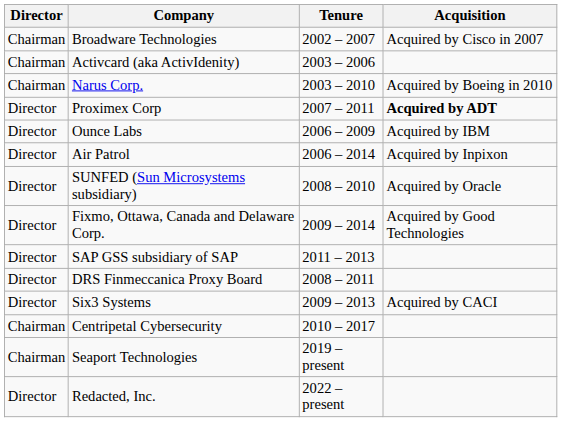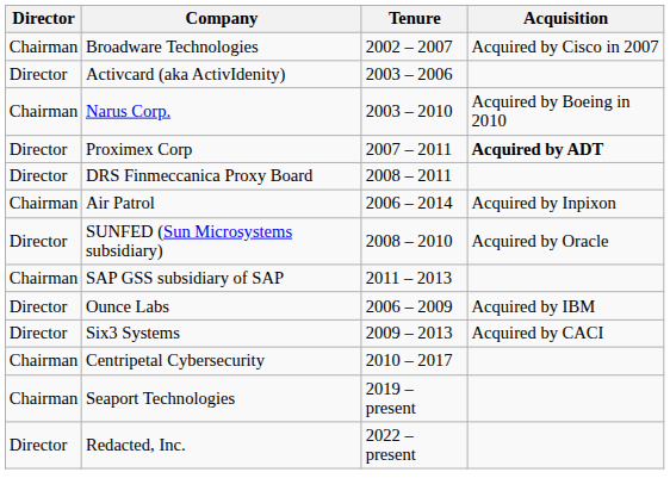Activcard (aka ActivIdenity) | Director: Chairman -> Director
rows swapped: Ounce Labs <-> DRS Finmeccanica Proxy Board
Air Patrol | Director: Director -> Chairman
- row: Director | Fixmo, Ottawa, Canada and Delaware Corp. | 2009 – 2014 | Acquired by Good Technologies
SAP GSS subsidiary of SAP | Director: Director -> Chairman
